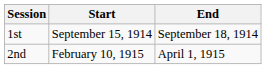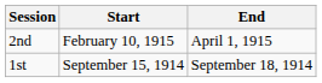rows swapped: 1st <-> 2nd
